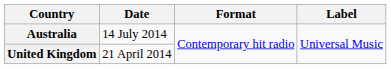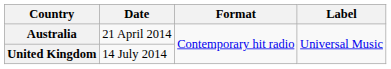Australia | Date: 14 July 2014 -> 21 April 2014
United Kingdom | Date: 21 April 2014 -> 14 July 2014
